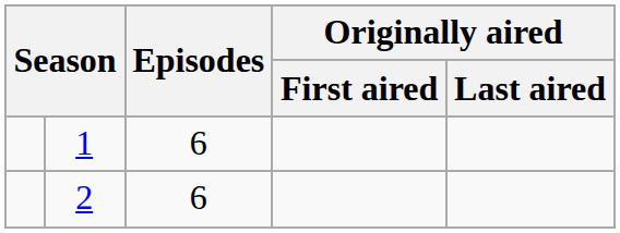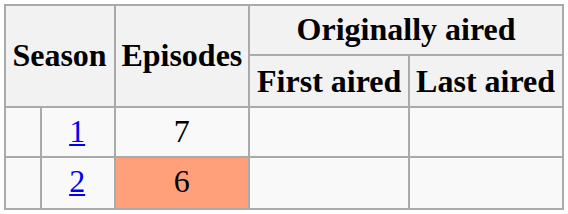1 | Episodes: 6 -> 7
2 | Episodes: no background -> lightsalmon background
